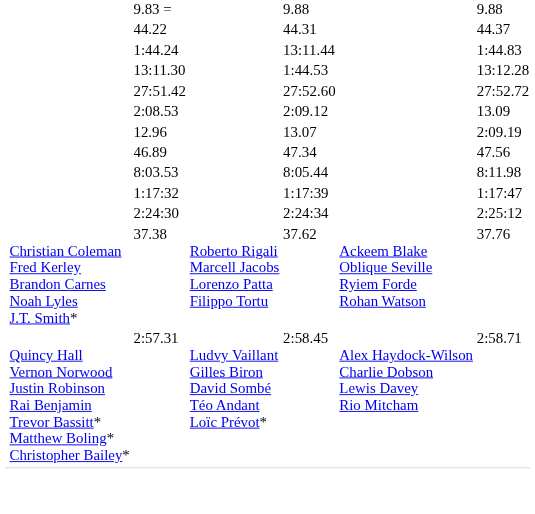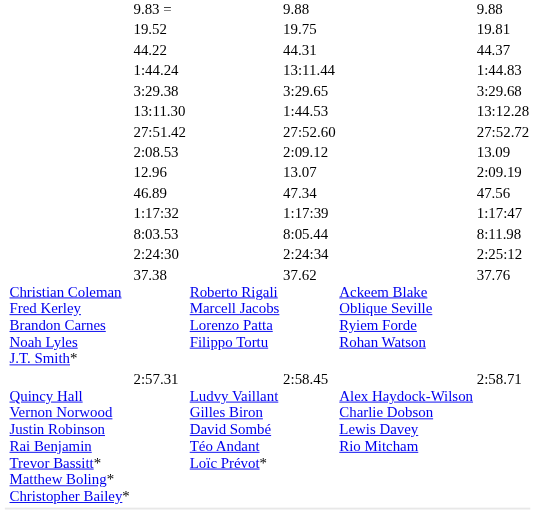+ row: 19.52 | 19.75 | 19.81
+ row: 3:29.38 | 3:29.65 | 3:29.68
rows swapped: 8:03.53 <-> 1:17:32
